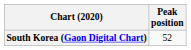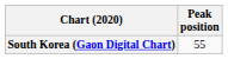South Korea (Gaon Digital Chart) | Peak position: 52 -> 55
